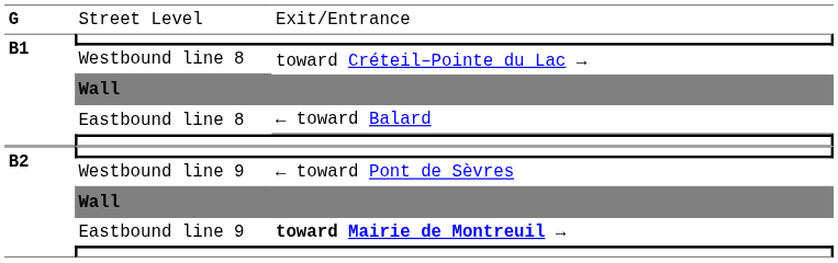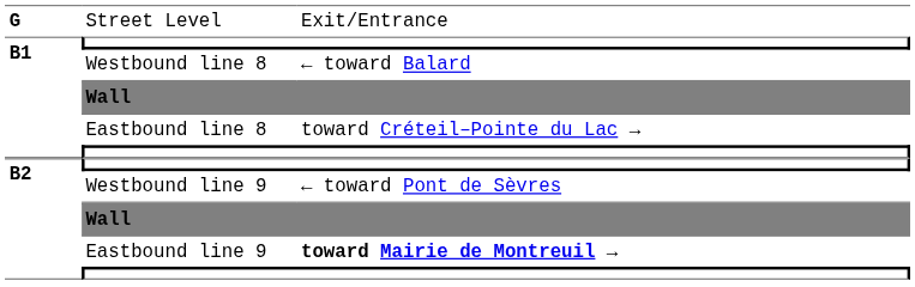Westbound line 8 | column 3: toward Créteil–Pointe du Lac → -> ← toward Balard
Eastbound line 8 | column 3: ← toward Balard -> toward Créteil–Pointe du Lac →
